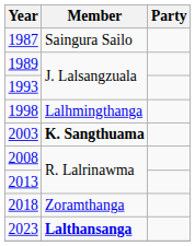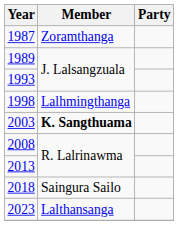1987 | Member: Saingura Sailo -> Zoramthanga
2018 | Member: Zoramthanga -> Saingura Sailo
2023 | Member: bold -> normal
